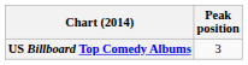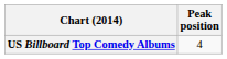US Billboard Top Comedy Albums | Peak position: 3 -> 4
